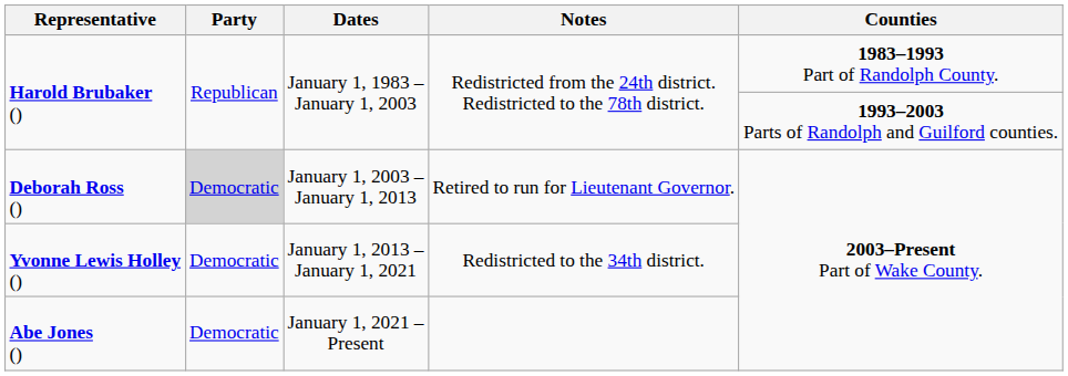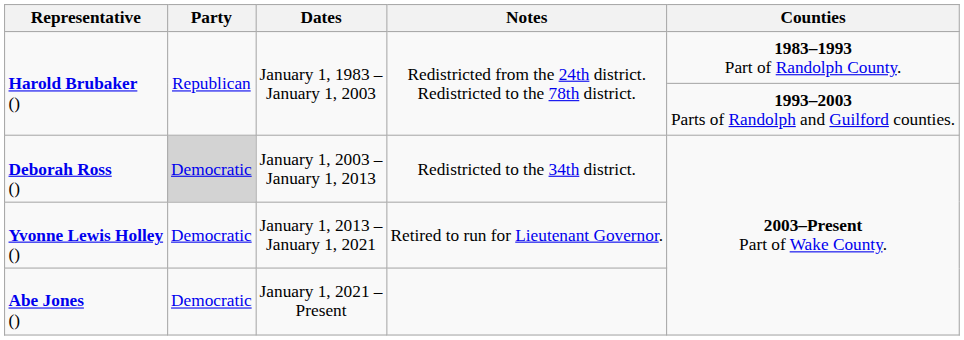Deborah Ross () | Notes: Retired to run for Lieutenant Governor. -> Redistricted to the 34th district.
Yvonne Lewis Holley () | Notes: Redistricted to the 34th district. -> Retired to run for Lieutenant Governor.
